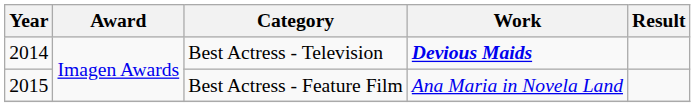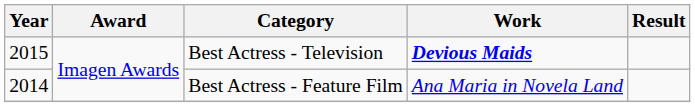Best Actress - Television | Year: 2014 -> 2015
Best Actress - Feature Film | Year: 2015 -> 2014
